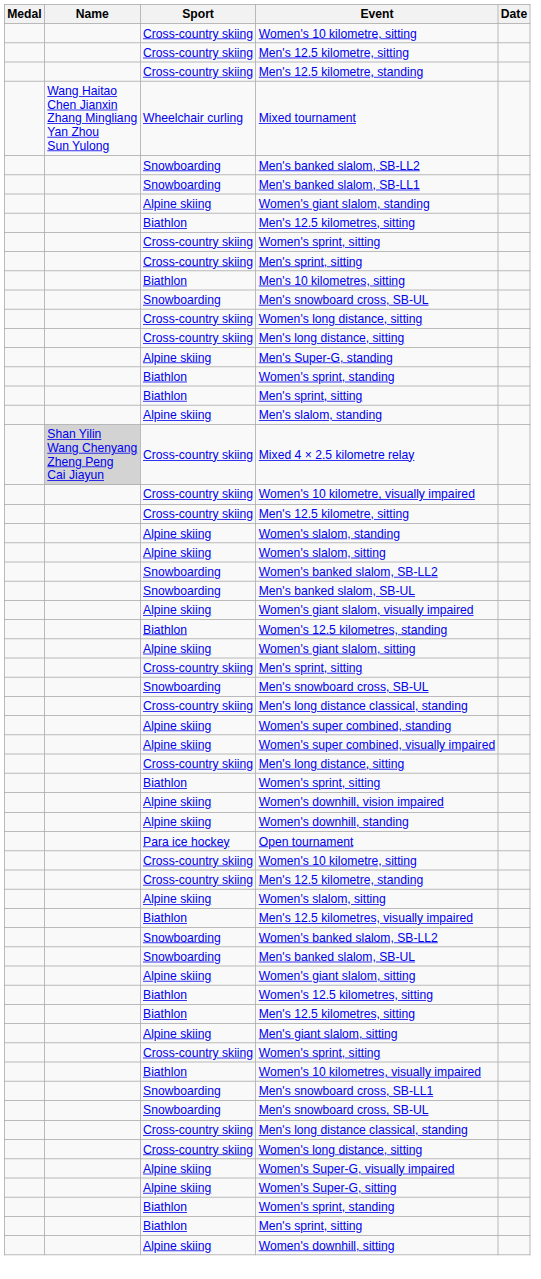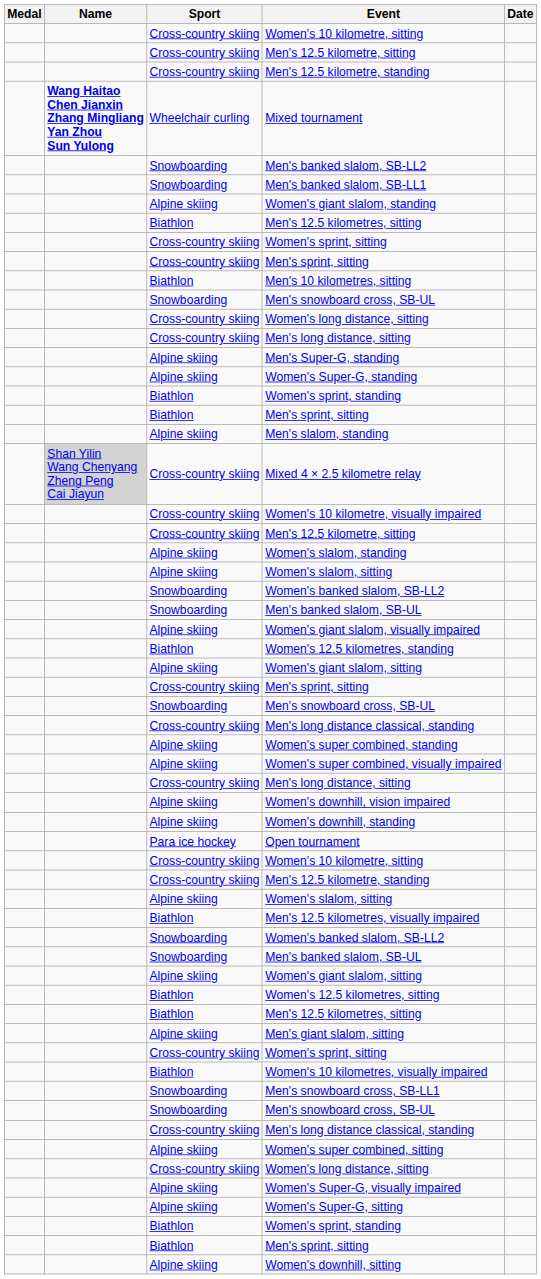Mixed tournament | Name: normal -> bold
+ row: Alpine skiing | Women's Super-G, standing
- row: Biathlon | Women's sprint, sitting
+ row: Alpine skiing | Women's super combined, sitting
